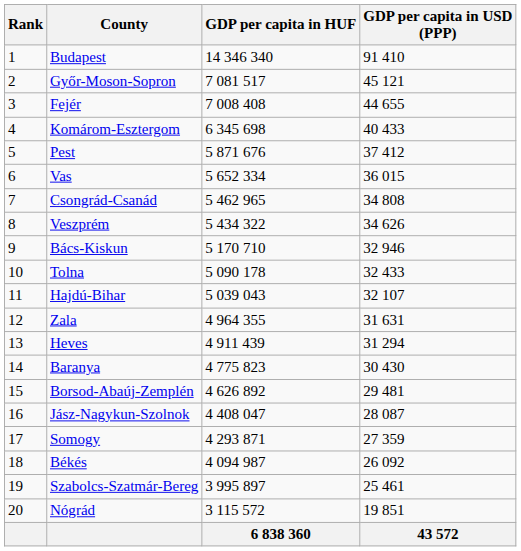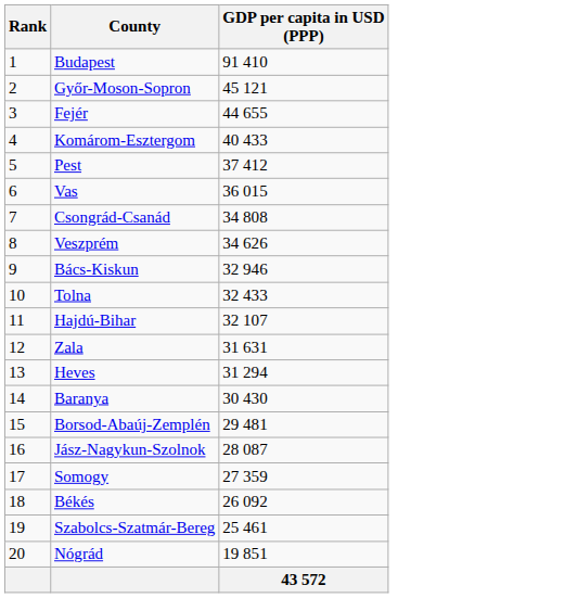- column: GDP per capita in HUF | 14 346 340 | 7 081 517 | 7 008 408 | 6 345 698 | 5 871 676 | 5 652 334 | 5 462 965 | 5 434 322 | 5 170 710 | 5 090 178 | 5 039 043 | 4 964 355 | 4 911 439 | 4 775 823 | 4 626 892 | 4 408 047 | 4 293 871 | 4 094 987 | 3 995 897 | 3 115 572 | 6 838 360
